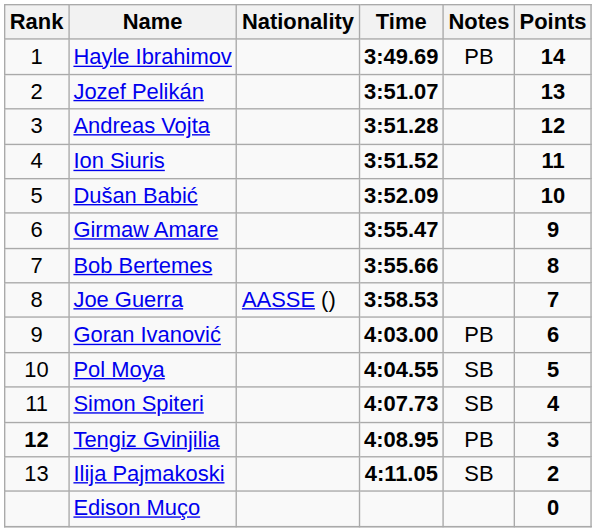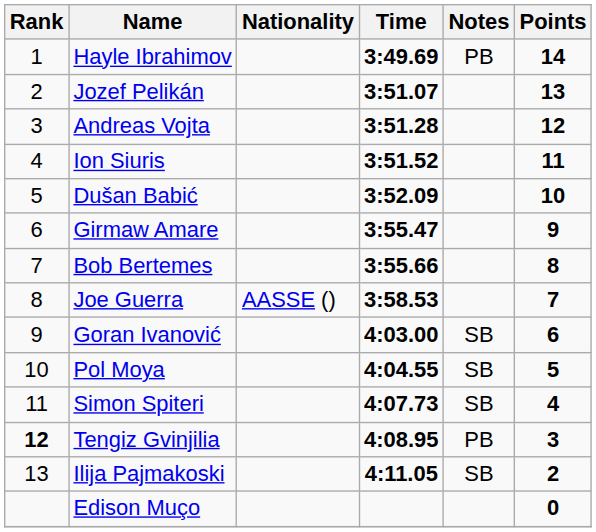Goran Ivanović | Notes: PB -> SB
